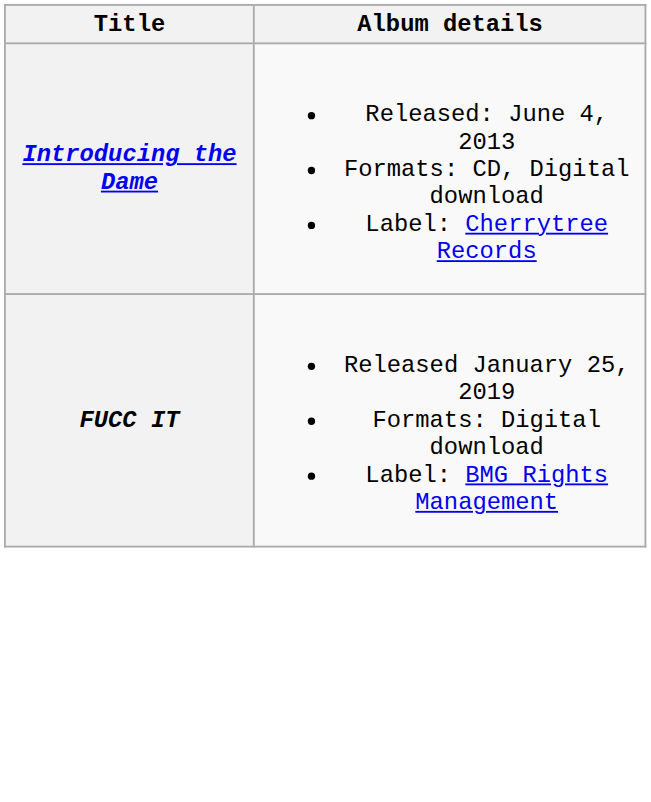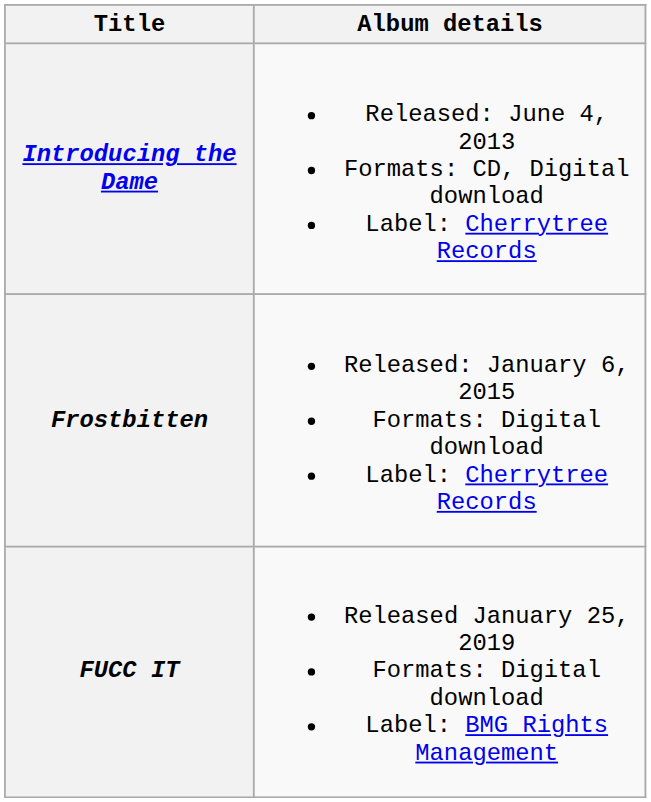+ row: Frostbitten | Released: January 6, 2015 Formats: Digital download Label: Cherrytree Records
